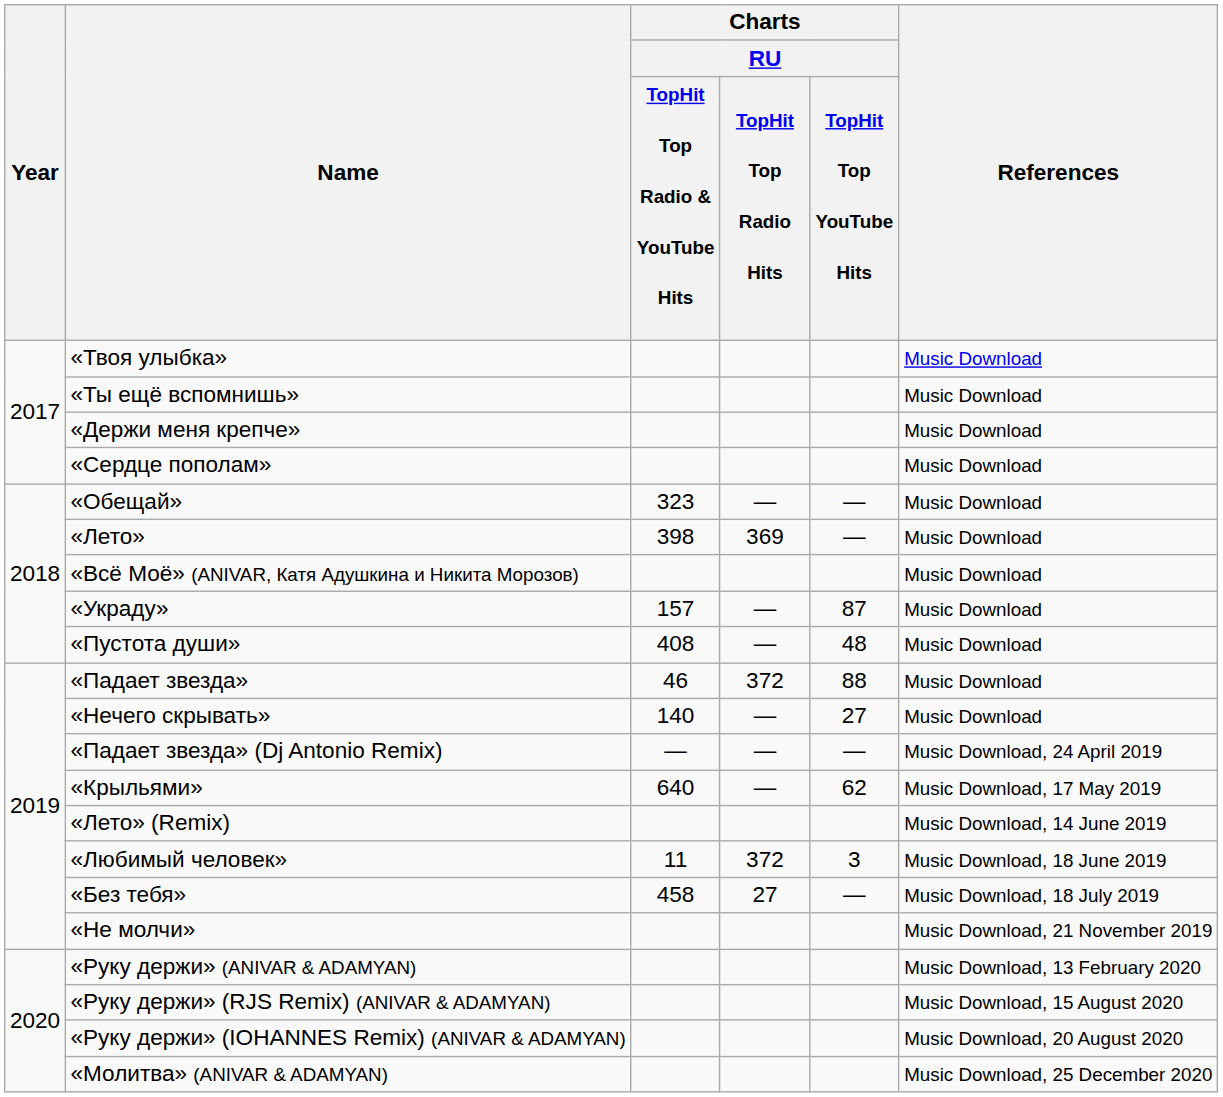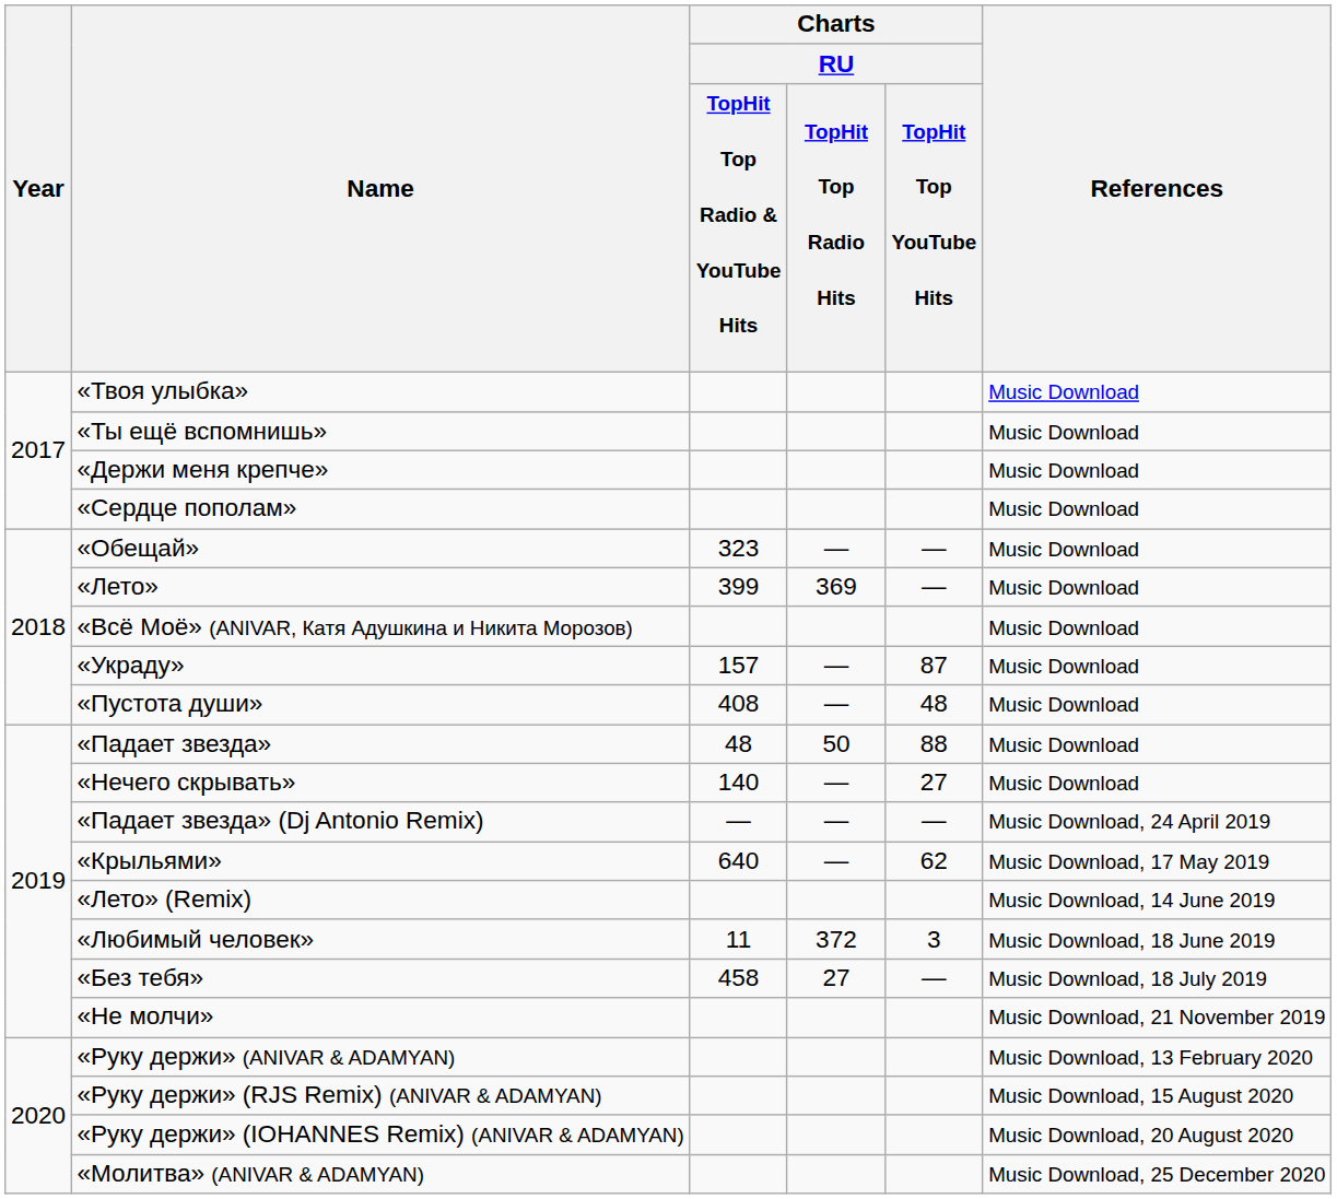«Лето» | Charts / RU / TopHit Top Radio & YouTube Hits: 398 -> 399
«Падает звезда» | Charts / RU / TopHit Top Radio & YouTube Hits: 46 -> 48
«Падает звезда» | Charts / RU / TopHit Top Radio Hits: 372 -> 50
